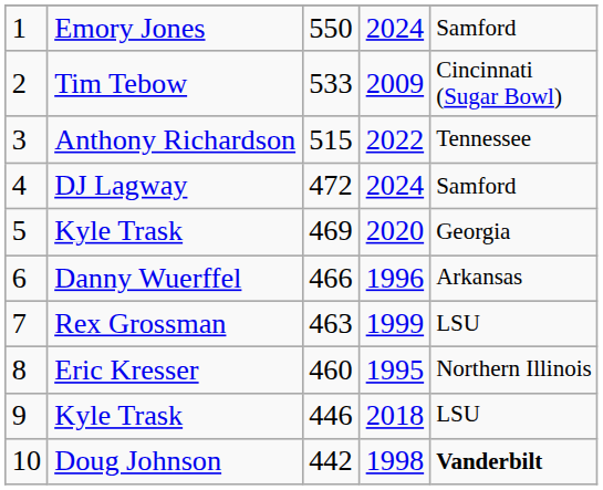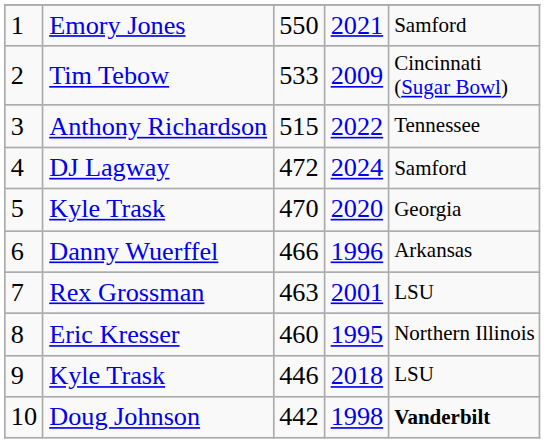Emory Jones | column 4: 2024 -> 2021
5 / Kyle Trask | column 3: 469 -> 470
Rex Grossman | column 4: 1999 -> 2001
